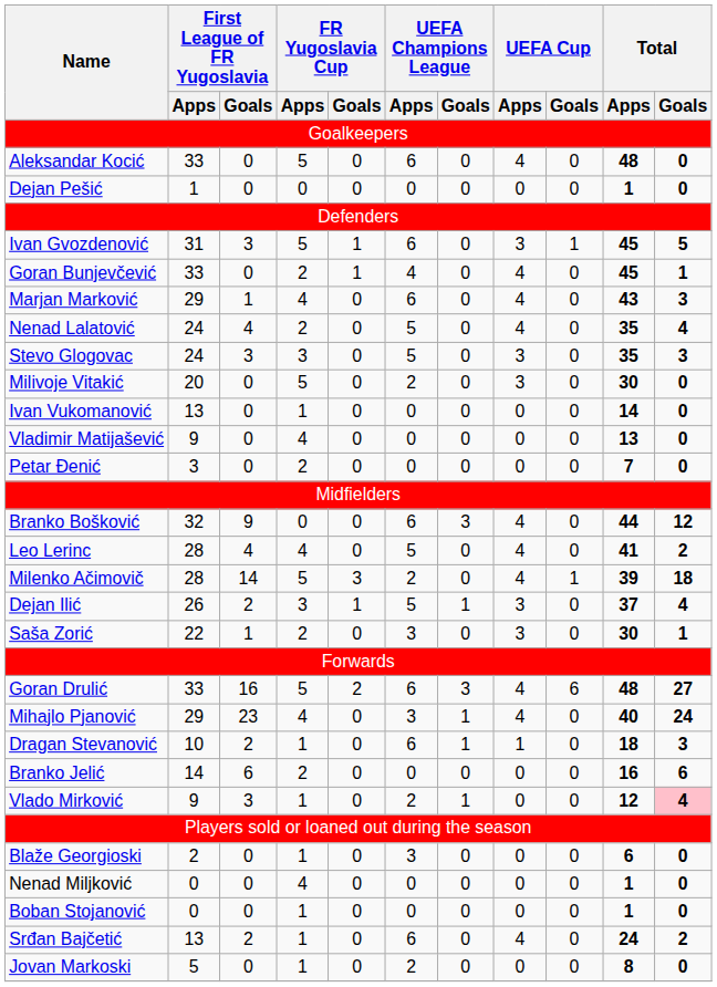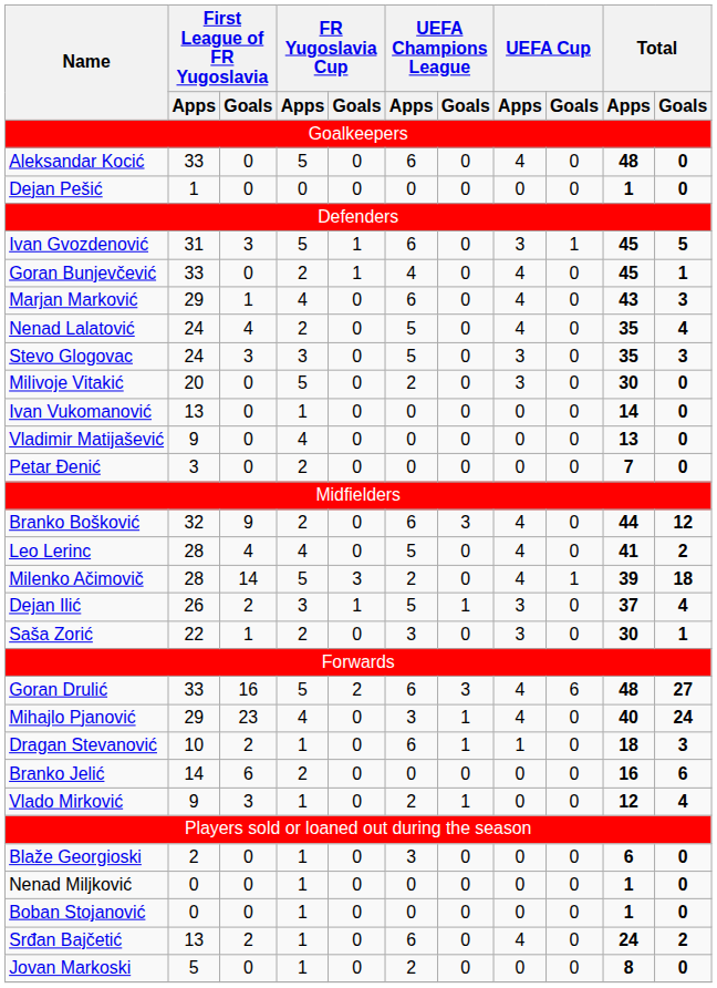Branko Bošković | FR Yugoslavia Cup / Apps: 0 -> 2
Vlado Mirković | Total / Goals: pink background -> no background
Nenad Miljković | FR Yugoslavia Cup / Apps: 4 -> 1
